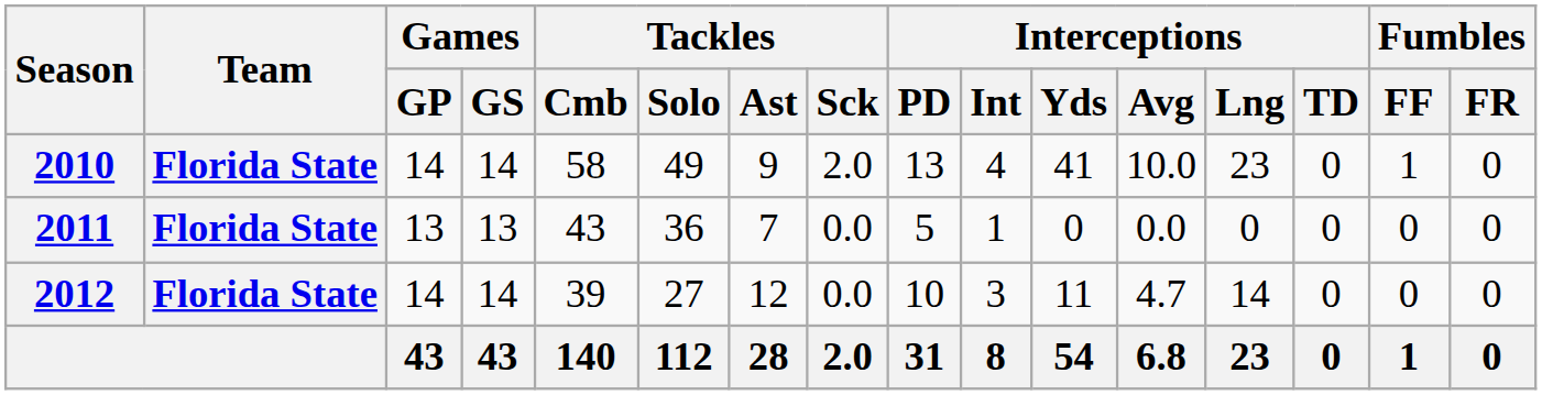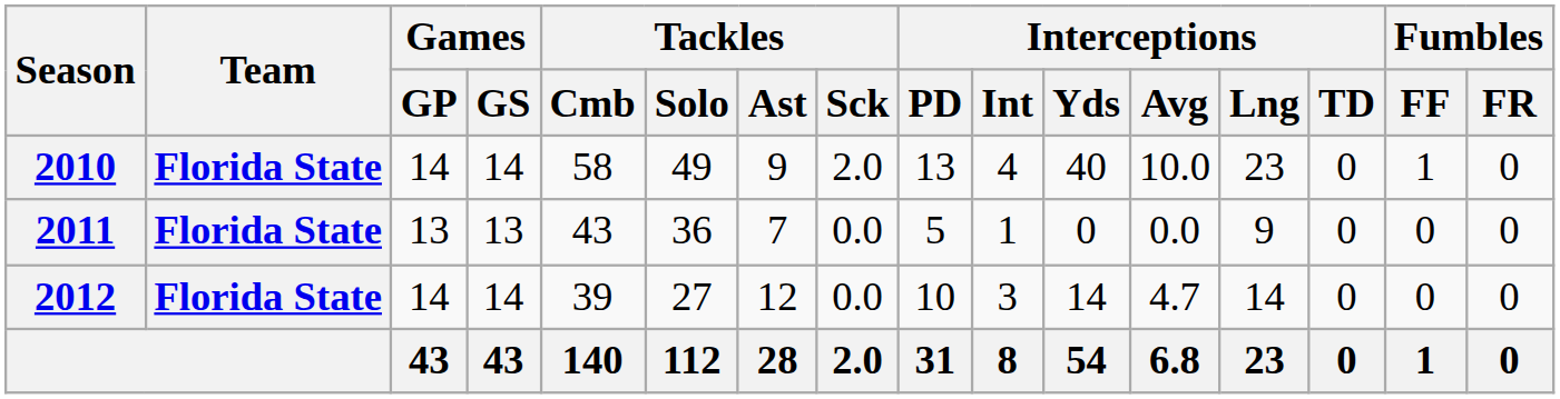2010 | Interceptions / Yds: 41 -> 40
2011 | Interceptions / Lng: 0 -> 9
2012 | Interceptions / Yds: 11 -> 14
